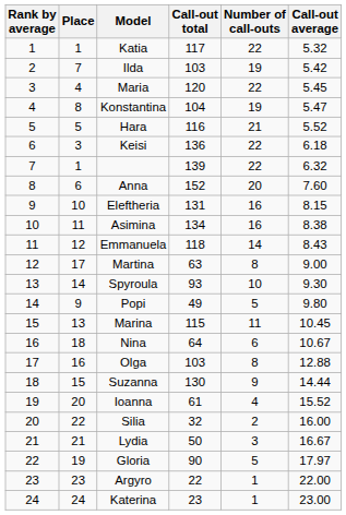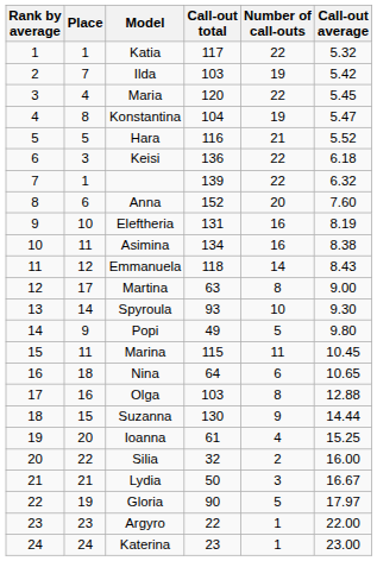Eleftheria | Call-out average: 8.15 -> 8.19
Marina | Place: 13 -> 11
Nina | Call-out average: 10.67 -> 10.65
Ioanna | Call-out average: 15.52 -> 15.25
